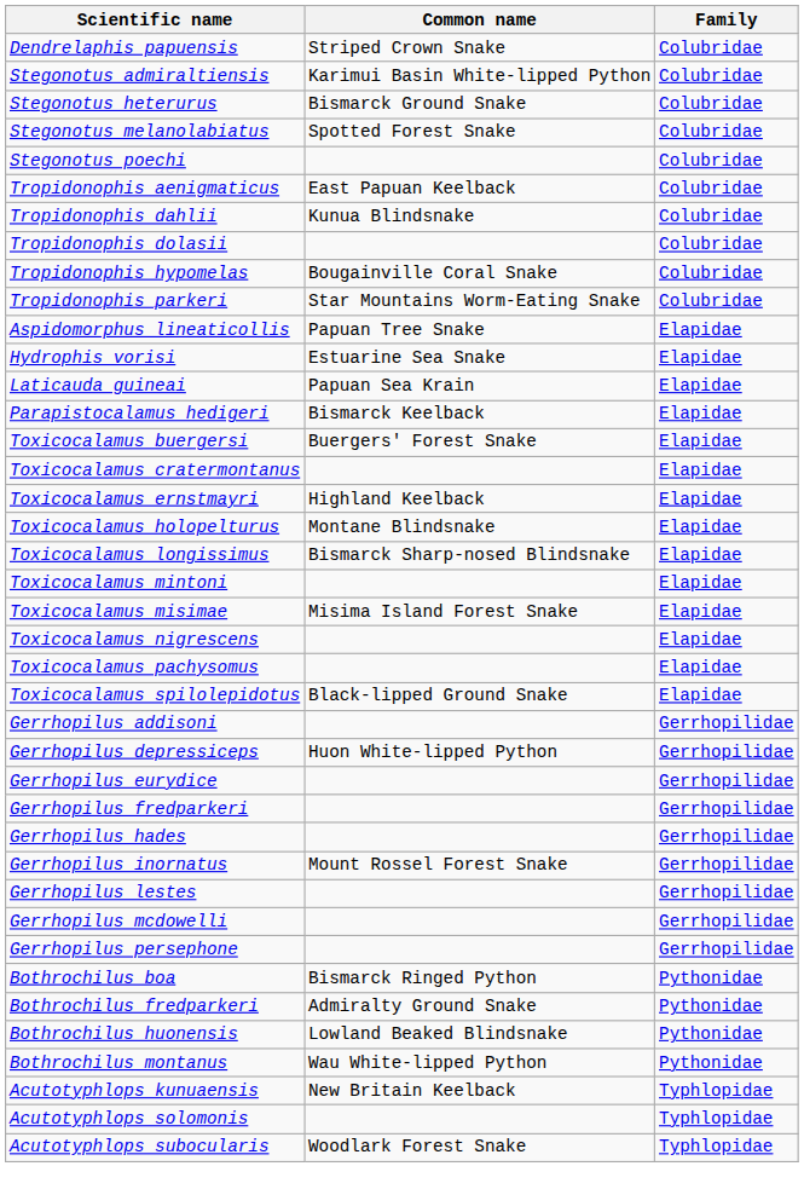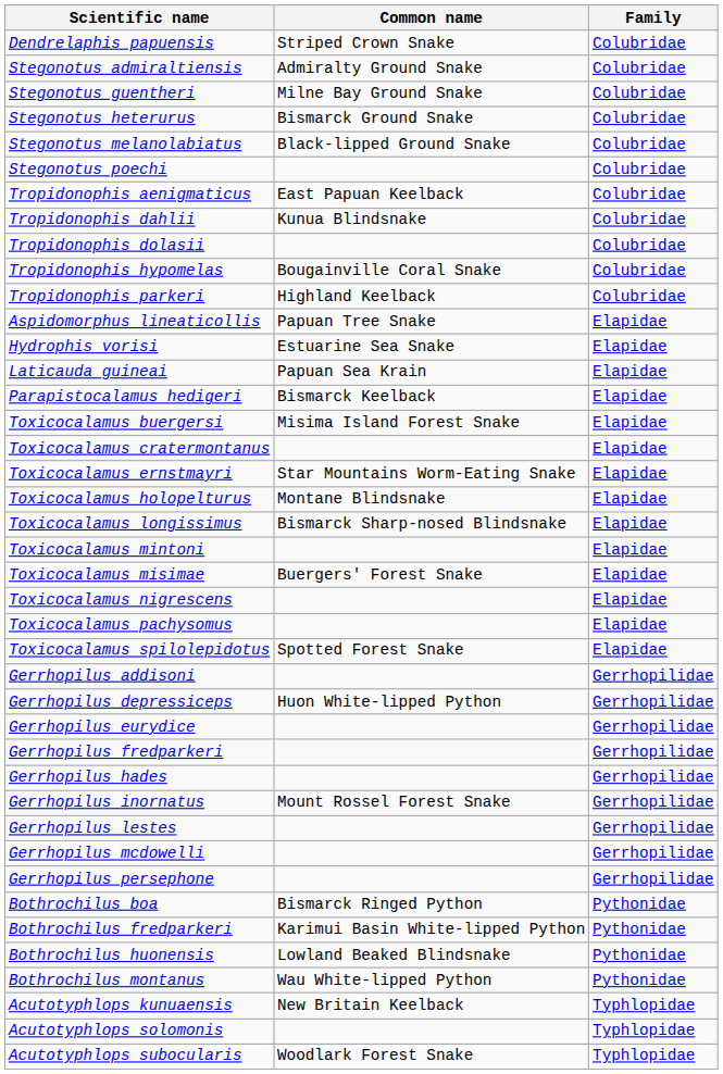Stegonotus admiraltiensis | Common name: Karimui Basin White-lipped Python -> Admiralty Ground Snake
+ row: Stegonotus guentheri | Milne Bay Ground Snake | Colubridae
Stegonotus melanolabiatus | Common name: Spotted Forest Snake -> Black-lipped Ground Snake
Tropidonophis parkeri | Common name: Star Mountains Worm-Eating Snake -> Highland Keelback
Toxicocalamus buergersi | Common name: Buergers' Forest Snake -> Misima Island Forest Snake
Toxicocalamus ernstmayri | Common name: Highland Keelback -> Star Mountains Worm-Eating Snake
Toxicocalamus misimae | Common name: Misima Island Forest Snake -> Buergers' Forest Snake
Toxicocalamus spilolepidotus | Common name: Black-lipped Ground Snake -> Spotted Forest Snake
Bothrochilus fredparkeri | Common name: Admiralty Ground Snake -> Karimui Basin White-lipped Python
